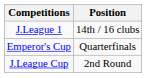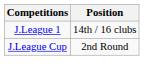- row: Emperor's Cup | Quarterfinals
